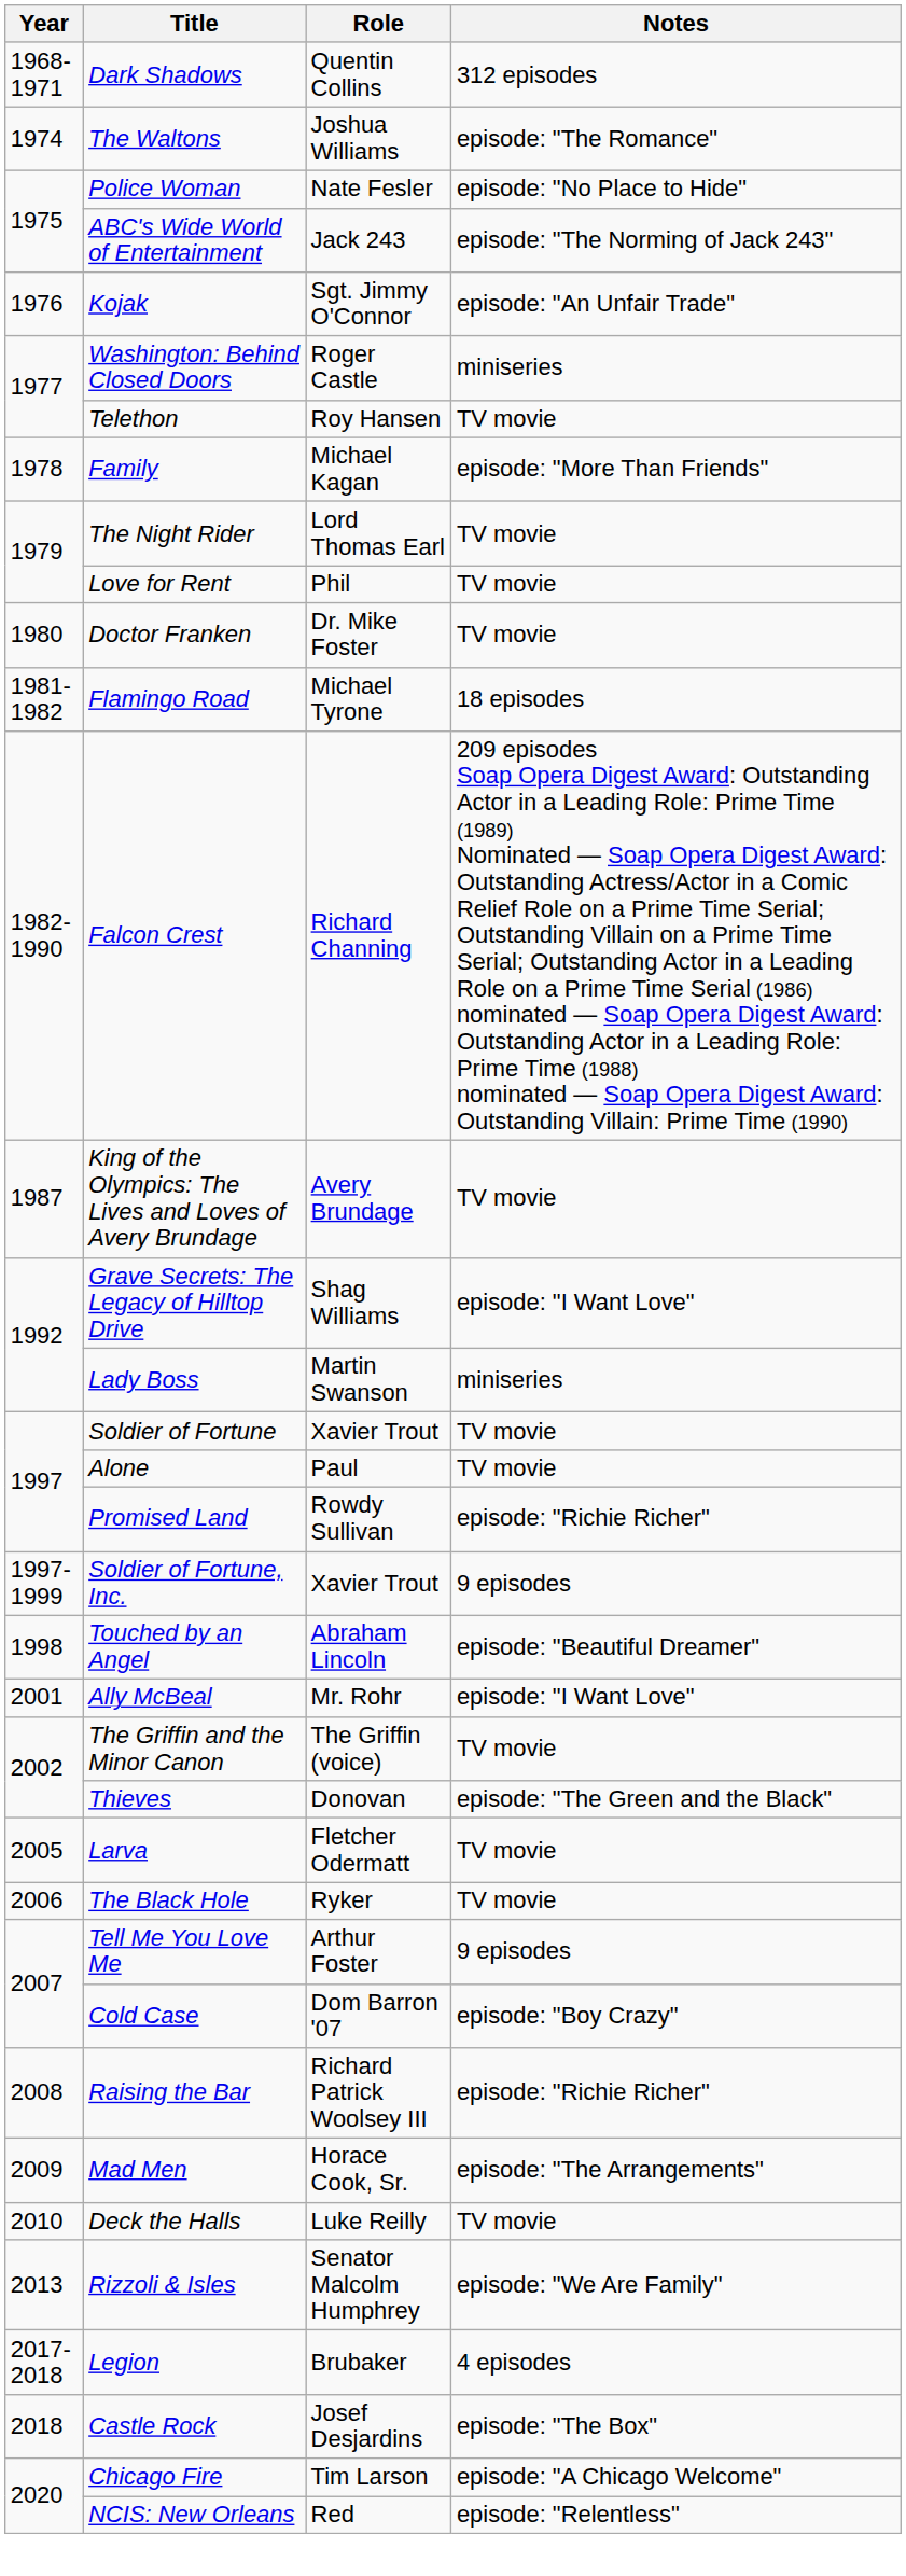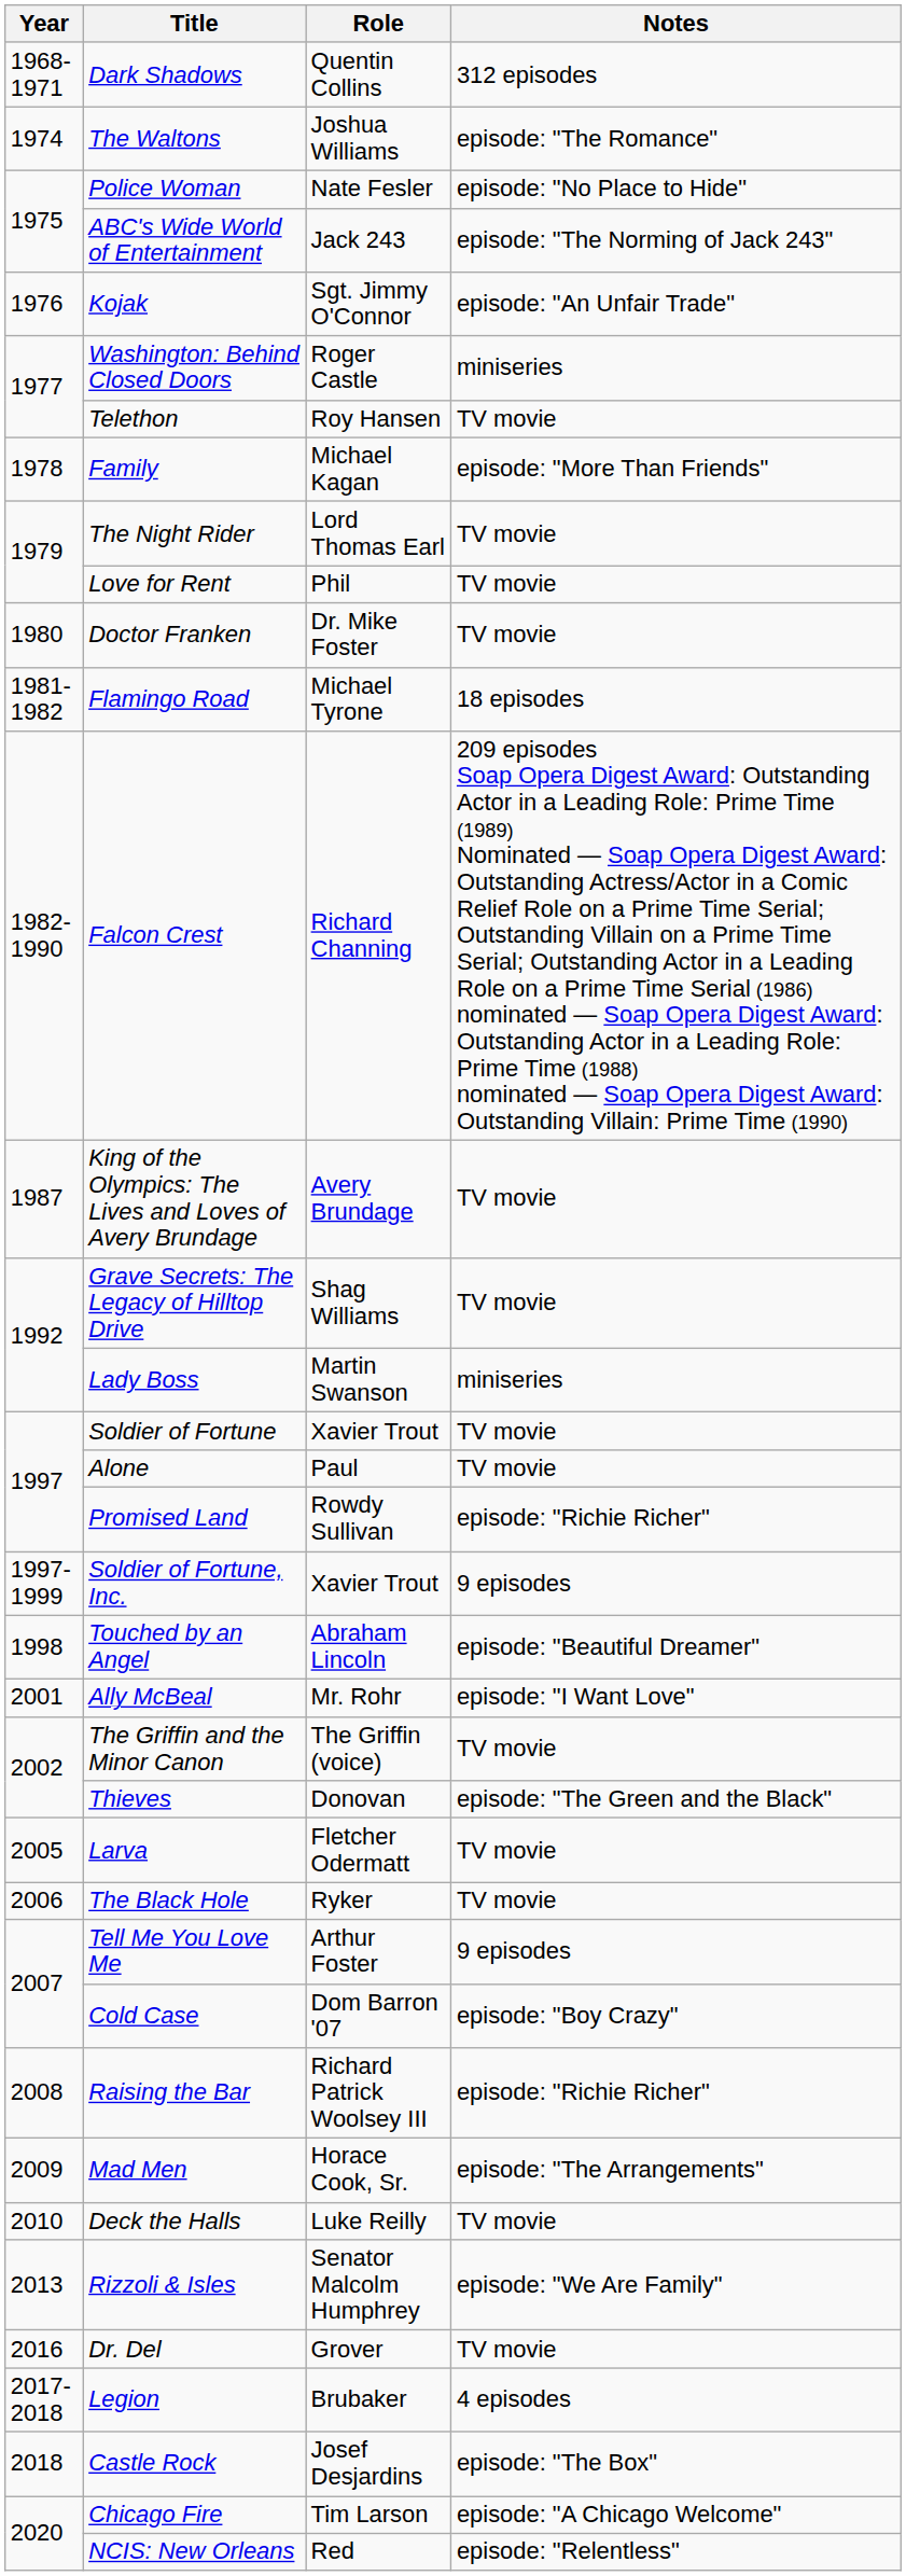Grave Secrets: The Legacy of Hilltop Drive | Notes: episode: "I Want Love" -> TV movie
+ row: 2016 | Dr. Del | Grover | TV movie
